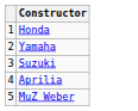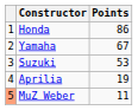+ column: Points | 86 | 67 | 53 | 19 | 11
MuZ Weber | column 1: no background -> lightsalmon background
